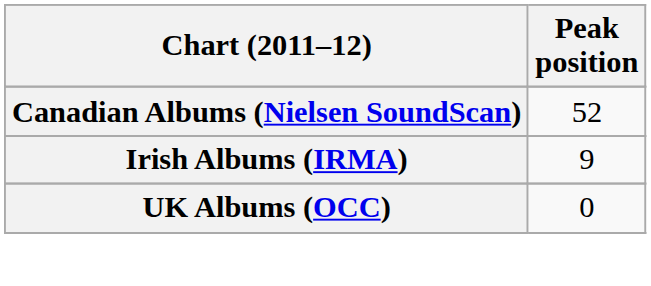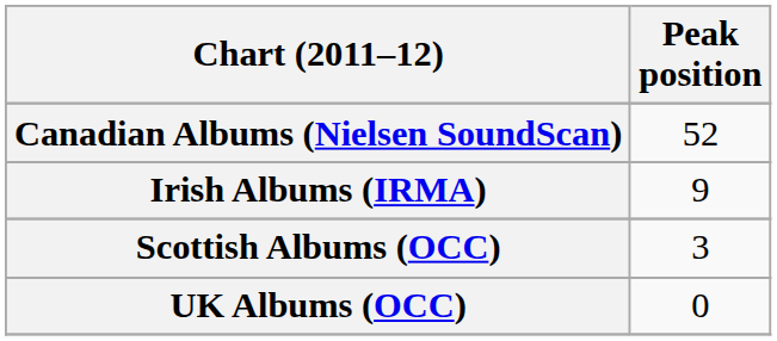+ row: Scottish Albums (OCC) | 3
